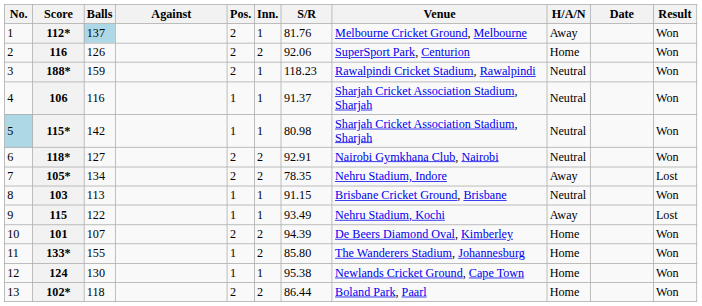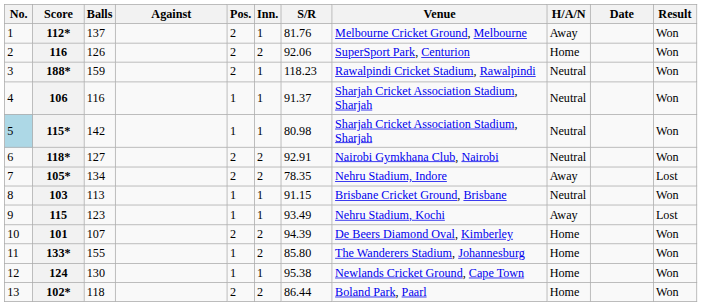112* | Balls: lightblue background -> no background
115 | Balls: 122 -> 123
